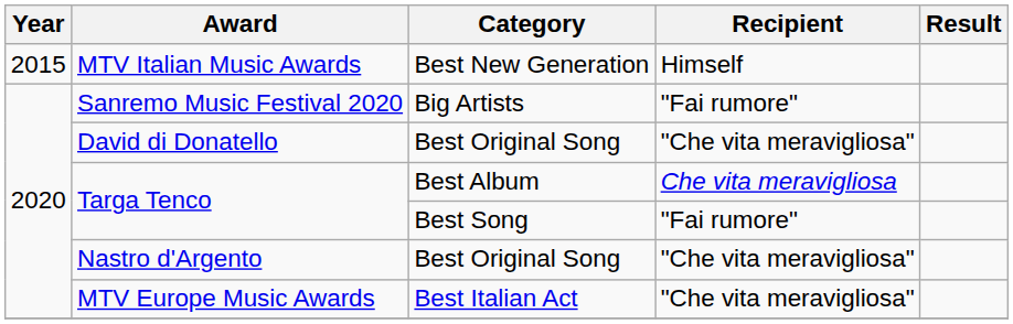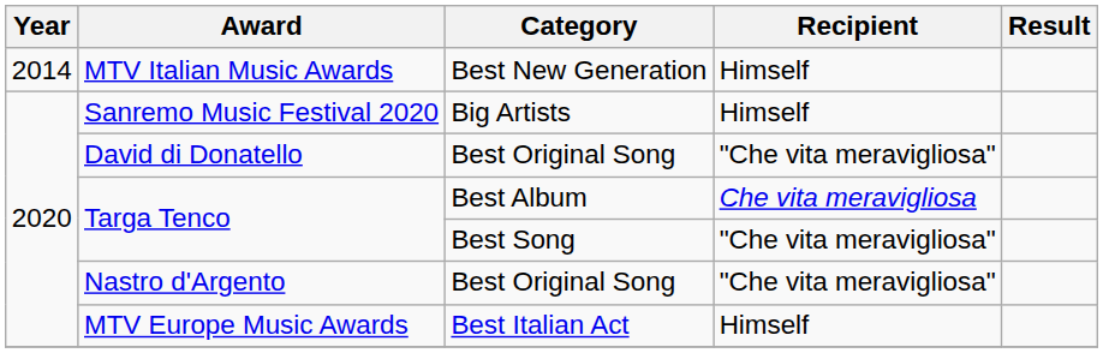MTV Italian Music Awards | Year: 2015 -> 2014
Sanremo Music Festival 2020 | Recipient: "Fai rumore" -> Himself
Targa Tenco / Best Song | Recipient: "Fai rumore" -> "Che vita meravigliosa"
MTV Europe Music Awards | Recipient: "Che vita meravigliosa" -> Himself
